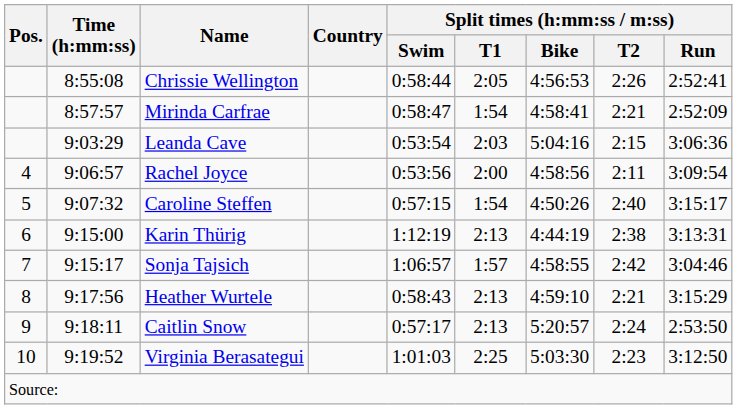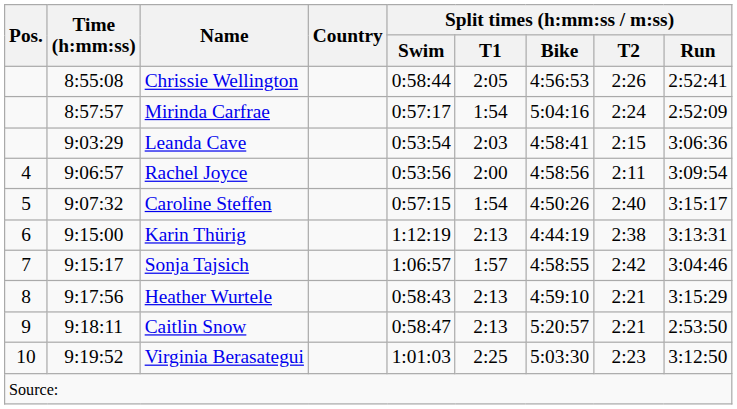Mirinda Carfrae | Split times (h:mm:ss / m:ss) / Swim: 0:58:47 -> 0:57:17
Mirinda Carfrae | Split times (h:mm:ss / m:ss) / Bike: 4:58:41 -> 5:04:16
Mirinda Carfrae | Split times (h:mm:ss / m:ss) / T2: 2:21 -> 2:24
Leanda Cave | Split times (h:mm:ss / m:ss) / Bike: 5:04:16 -> 4:58:41
Caitlin Snow | Split times (h:mm:ss / m:ss) / Swim: 0:57:17 -> 0:58:47
Caitlin Snow | Split times (h:mm:ss / m:ss) / T2: 2:24 -> 2:21
